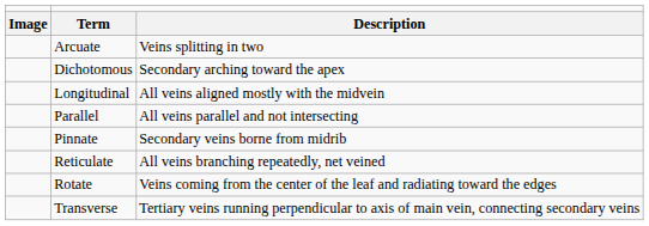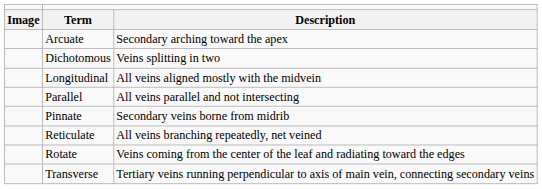Arcuate | column 3: Veins splitting in two -> Secondary arching toward the apex
Dichotomous | column 3: Secondary arching toward the apex -> Veins splitting in two
